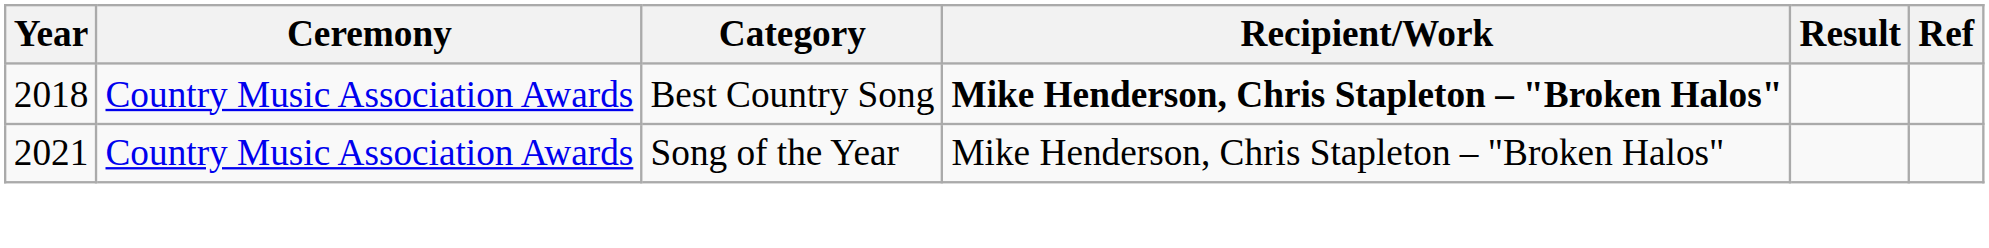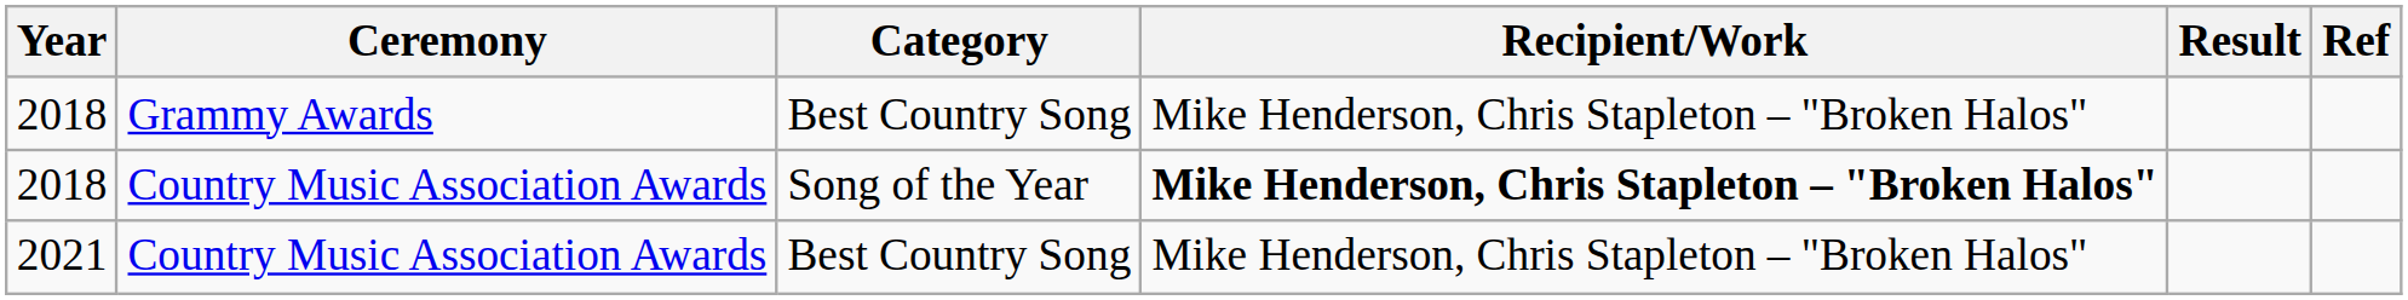+ row: 2018 | Grammy Awards | Best Country Song | Mike Henderson, Chris Stapleton – "Broken Halos"
2018 / Country Music Association Awards | Category: Best Country Song -> Song of the Year
2021 | Category: Song of the Year -> Best Country Song
